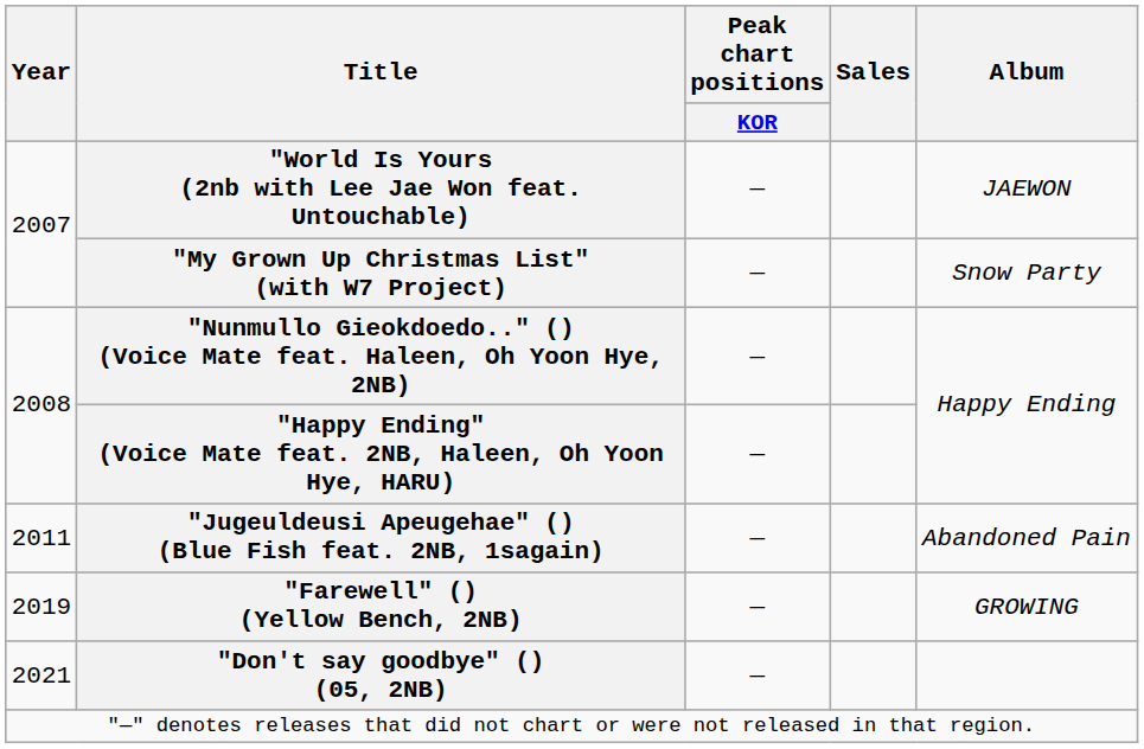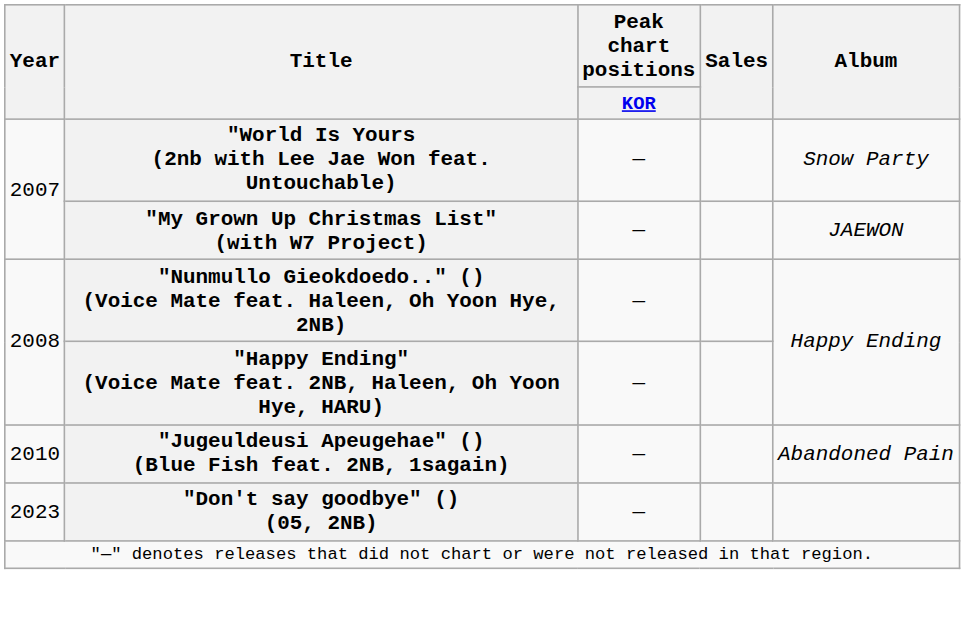"World Is Yours (2nb with Lee Jae Won feat. Untouchable) | Album: JAEWON -> Snow Party
"My Grown Up Christmas List" (with W7 Project) | Album: Snow Party -> JAEWON
"Jugeuldeusi Apeugehae" () (Blue Fish feat. 2NB, 1sagain) | Year: 2011 -> 2010
- row: 2019 | "Farewell" () (Yellow Bench, 2NB) | — | GROWING
"Don't say goodbye" () (05, 2NB) | Year: 2021 -> 2023
